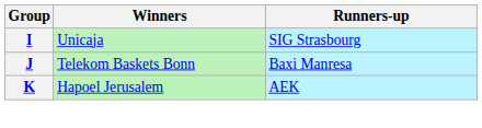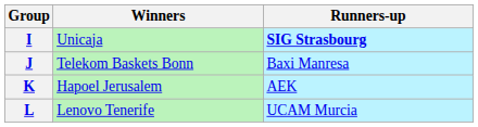I | Runners-up: normal -> bold
+ row: L | Lenovo Tenerife | UCAM Murcia
